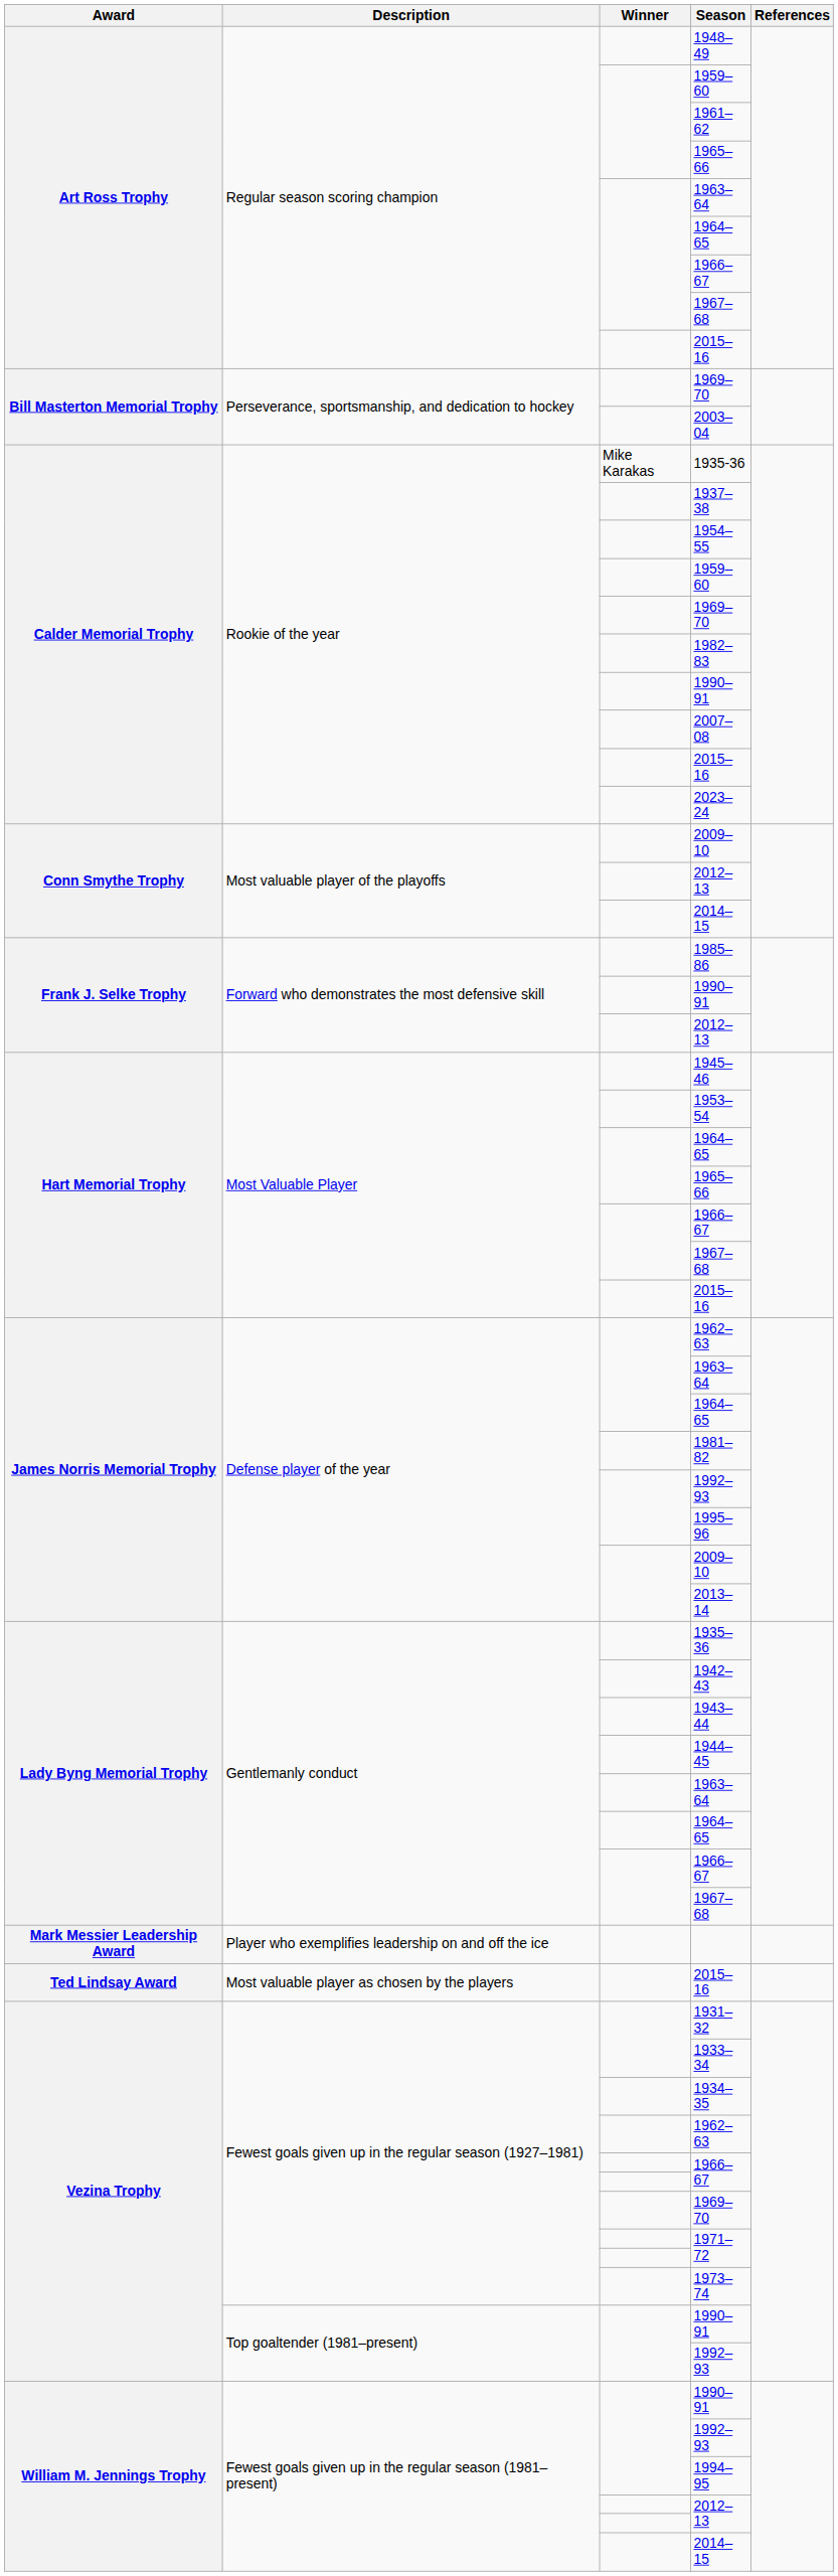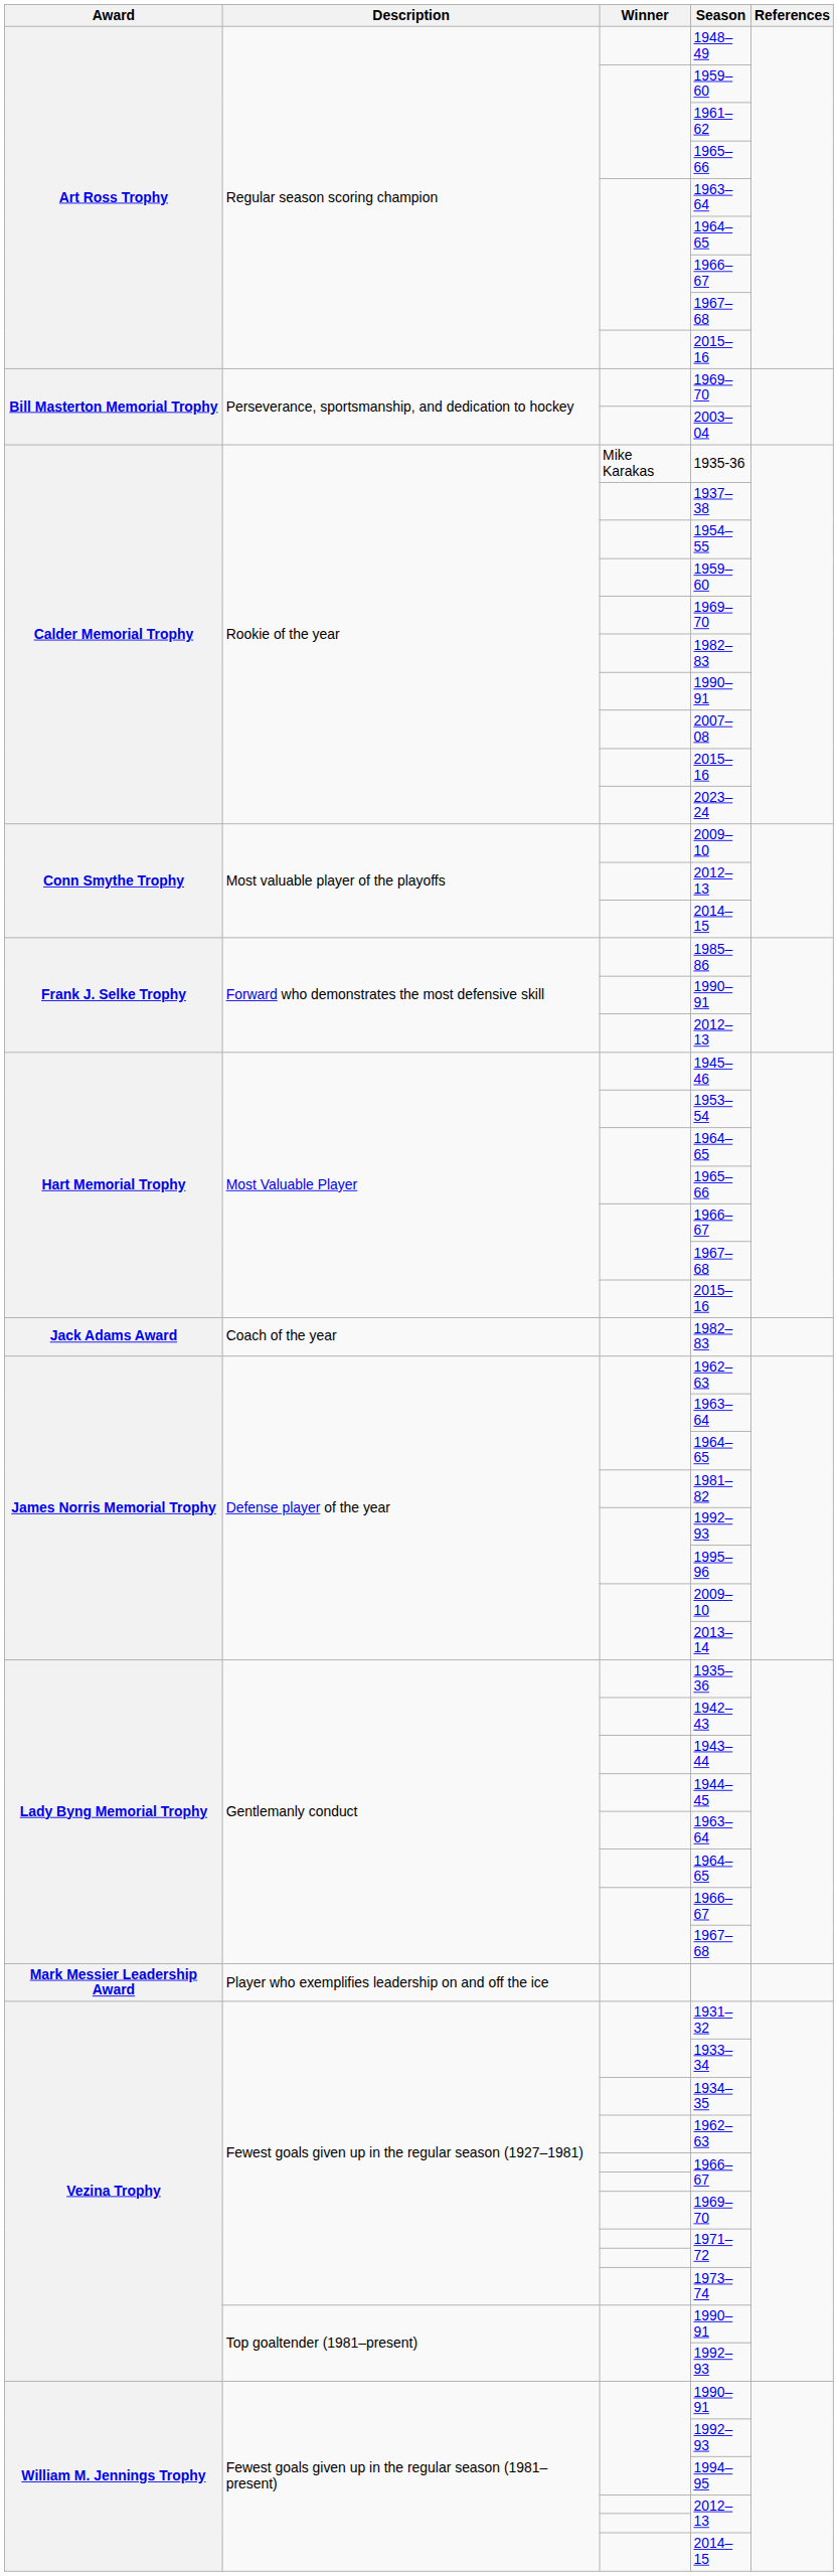+ row: Jack Adams Award | Coach of the year | 1982–83
- row: Ted Lindsay Award | Most valuable player as chosen by the players | 2015–16
